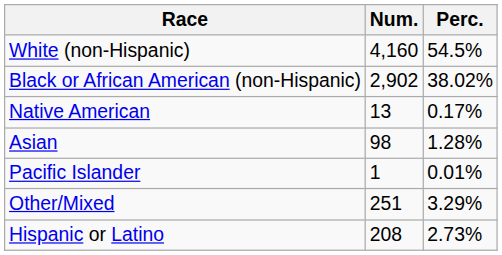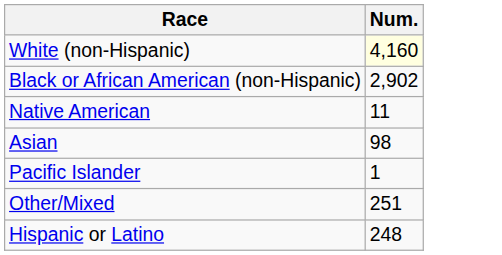- column: Perc. | 54.5% | 38.02% | 0.17% | 1.28% | 0.01% | 3.29% | 2.73%
White (non-Hispanic) | Num.: no background -> lightyellow background
Native American | Num.: 13 -> 11
Hispanic or Latino | Num.: 208 -> 248
